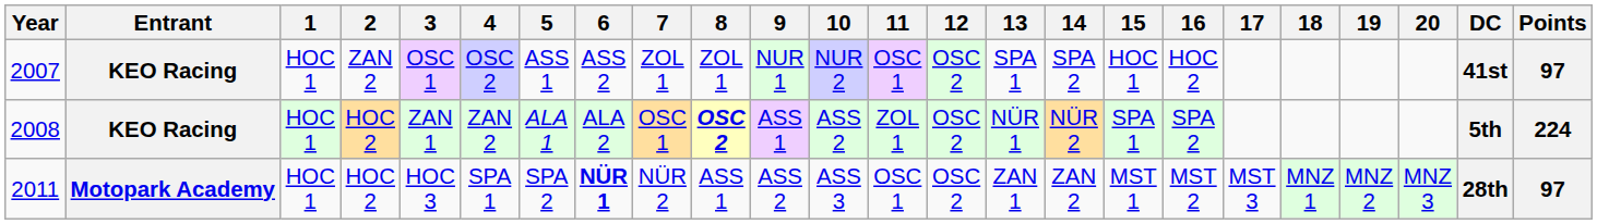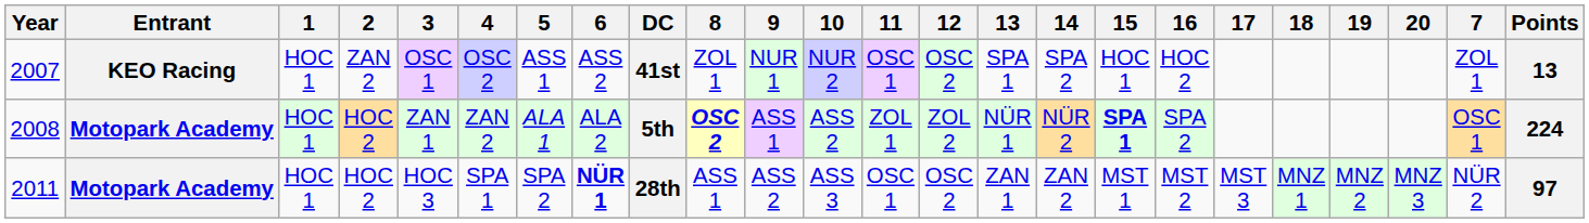columns swapped: 7 <-> DC
2007 | Points: 97 -> 13
2008 | Entrant: KEO Racing -> Motopark Academy
2008 | 12: OSC 2 -> ZOL 2
2008 | 15: normal -> bold
